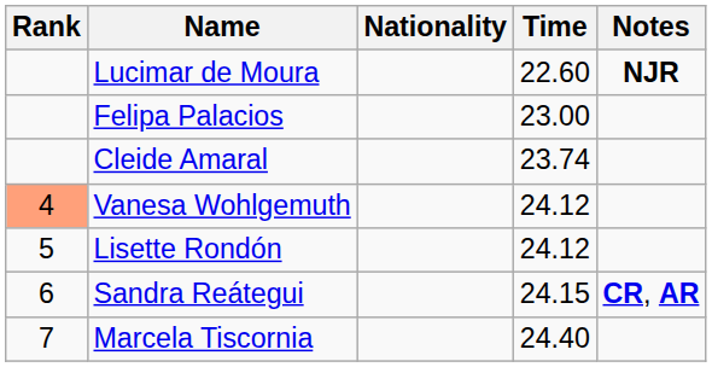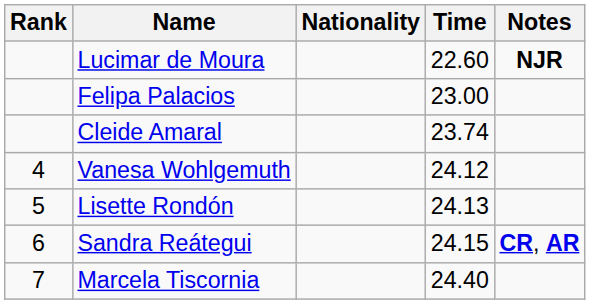Vanesa Wohlgemuth | Rank: lightsalmon background -> no background
Lisette Rondón | Time: 24.12 -> 24.13
